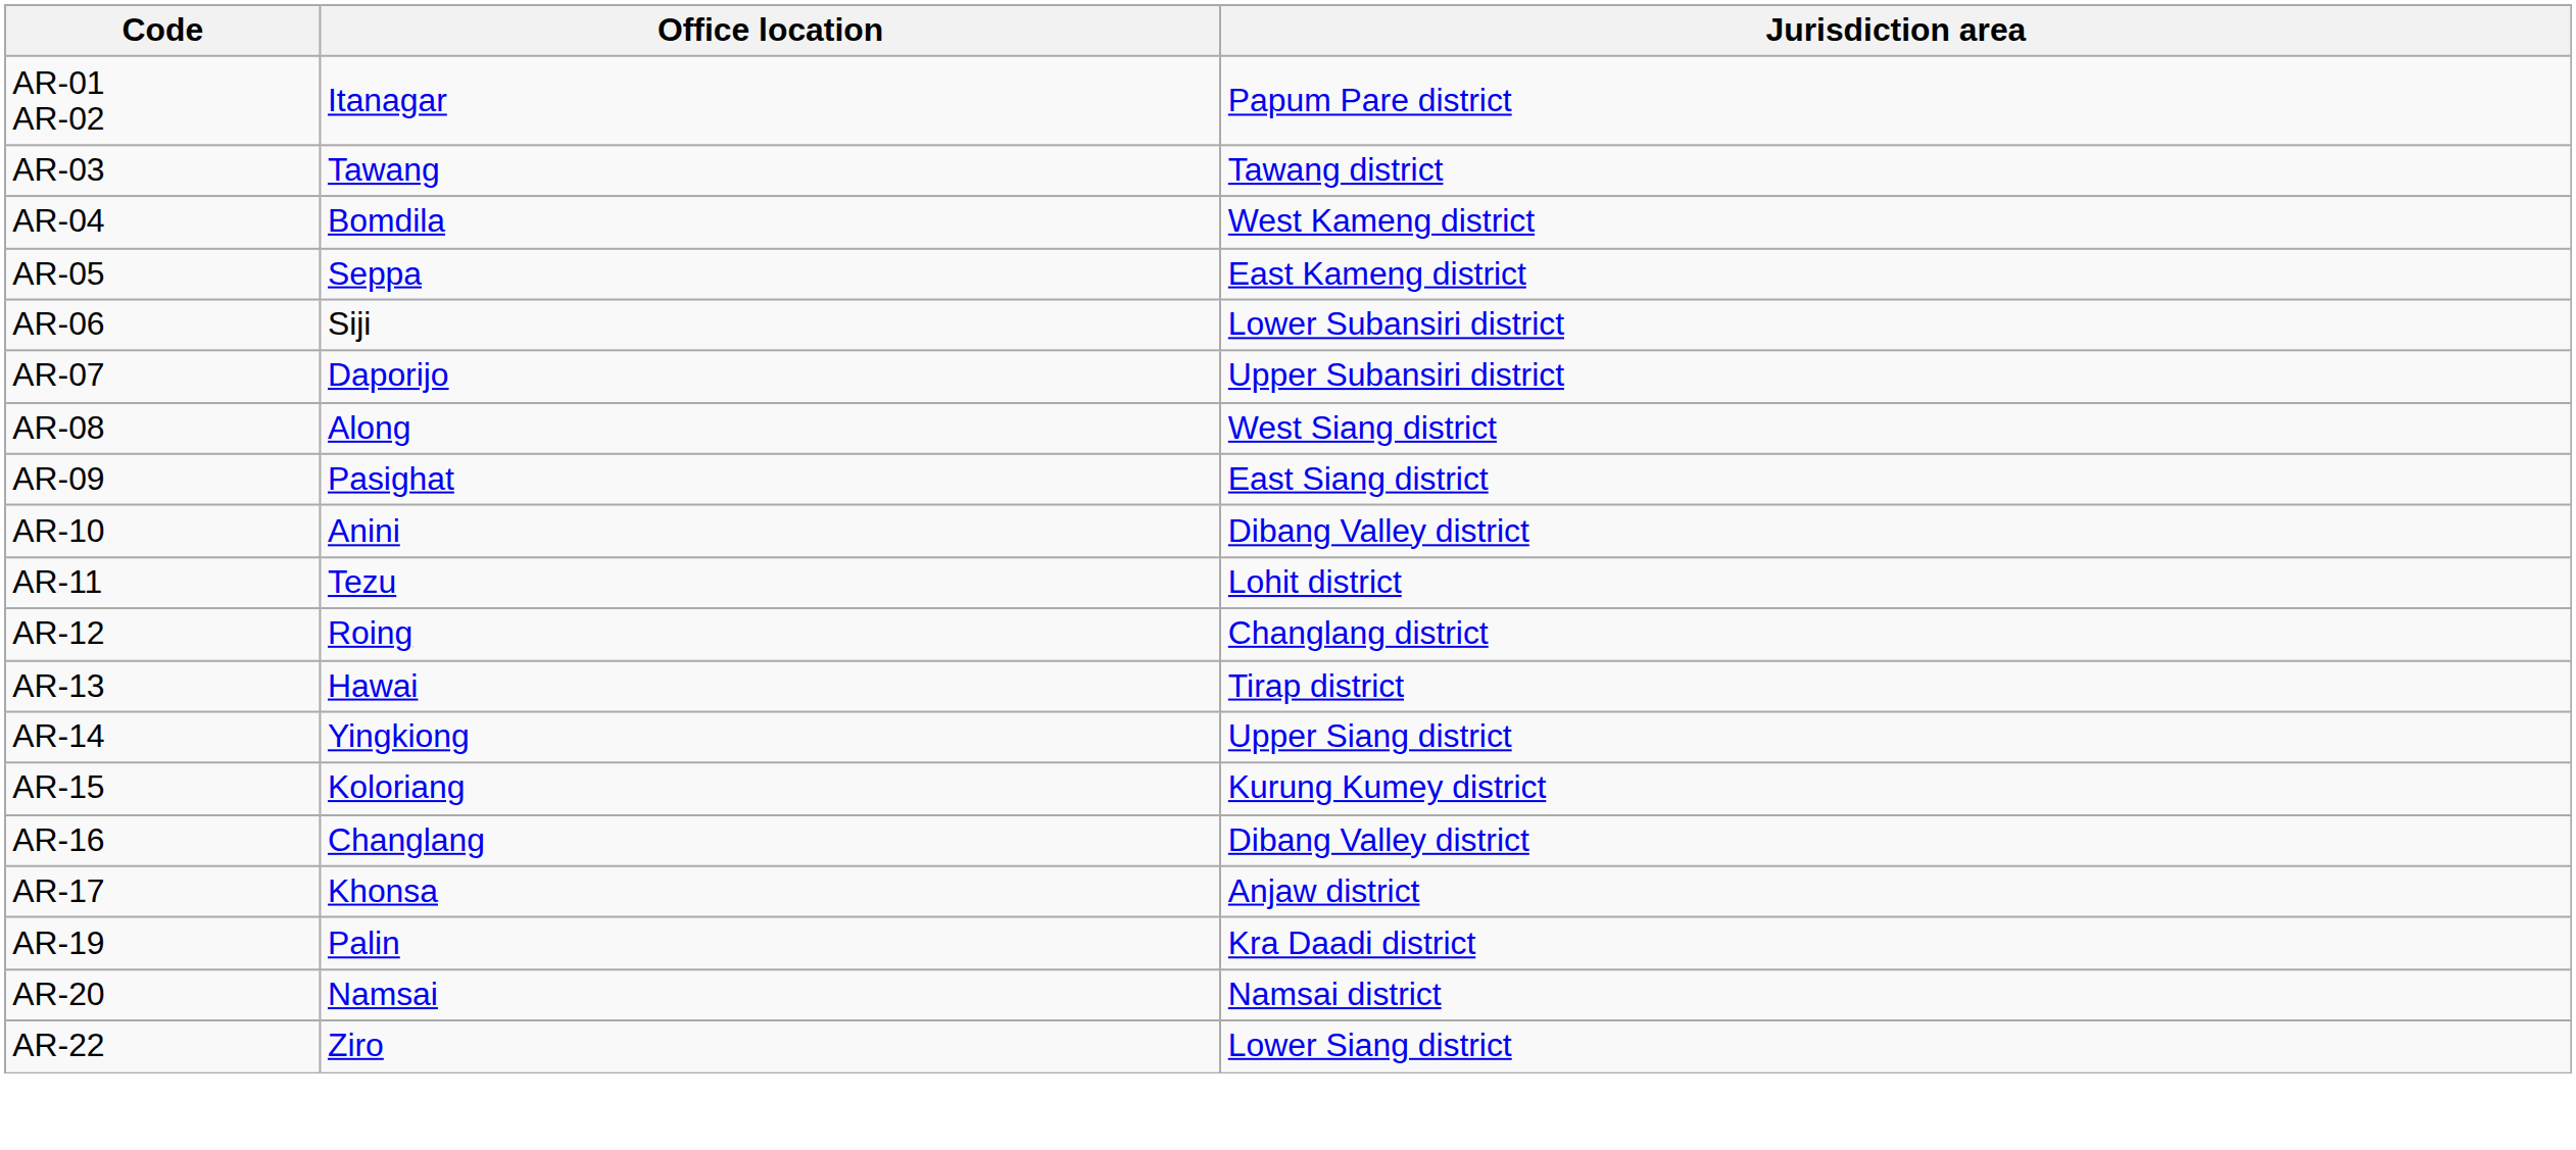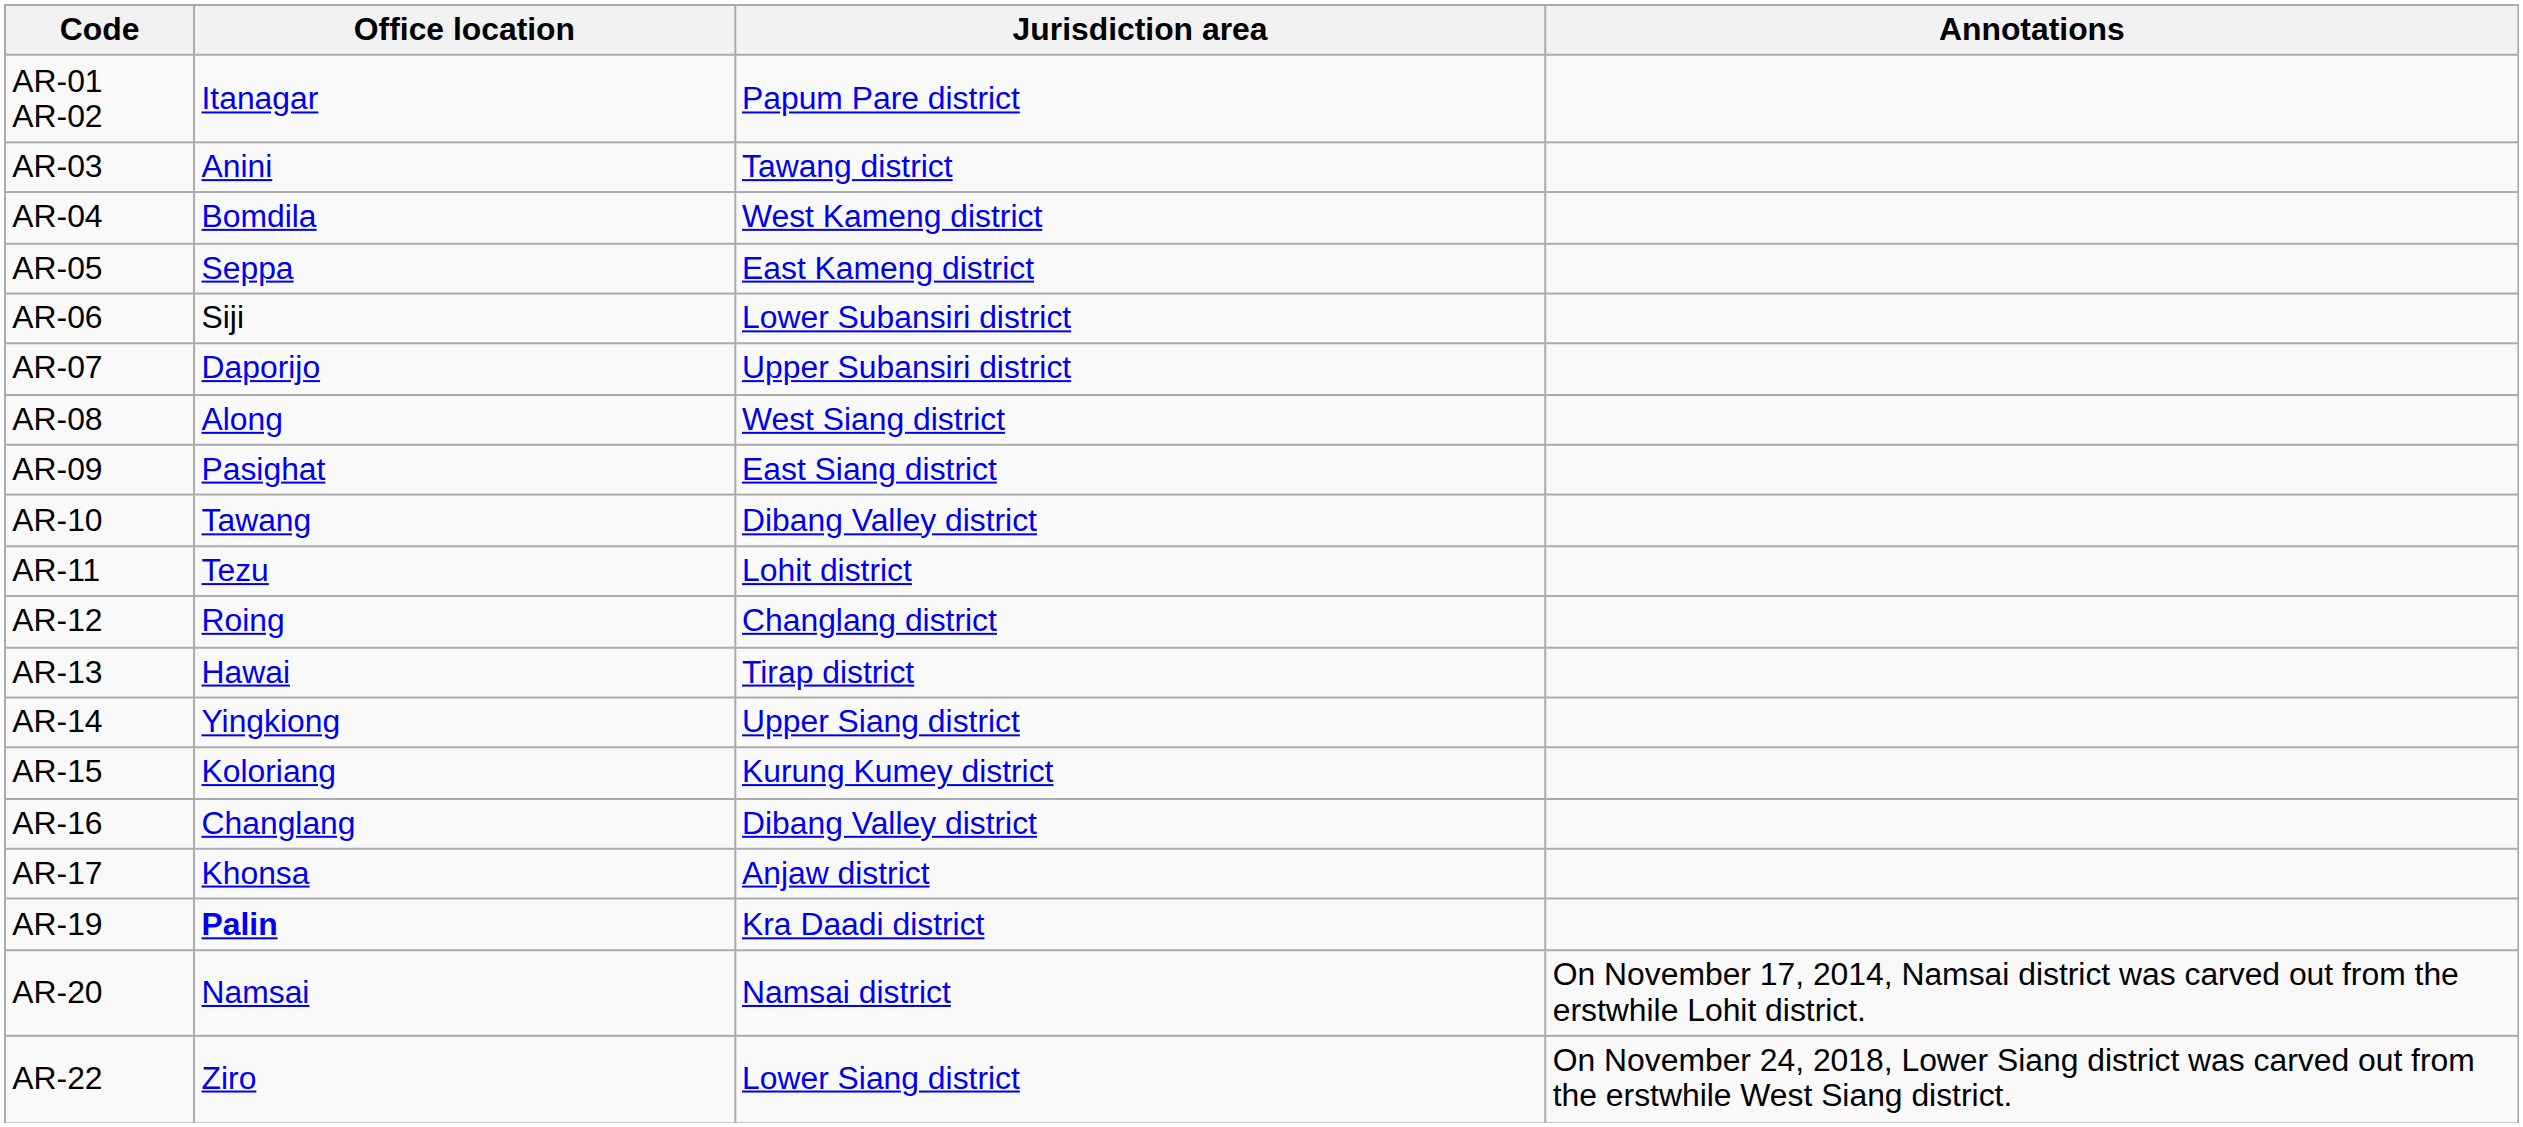+ column: Annotations | On November 17, 2014, Namsai district was carved out from the erstwhile Lohit district. | On November 24, 2018, Lower Siang district was carved out from the erstwhile West Siang district.
AR-03 | Office location: Tawang -> Anini
AR-10 | Office location: Anini -> Tawang
AR-19 | Office location: normal -> bold
